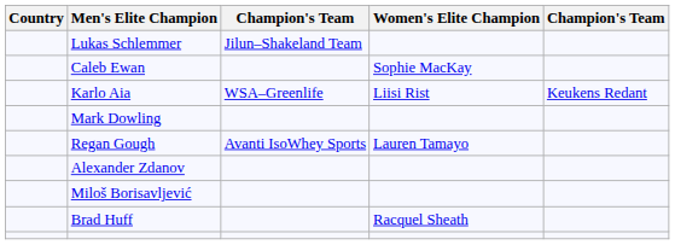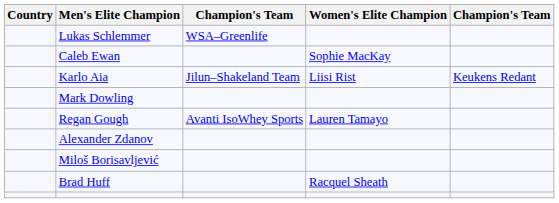Lukas Schlemmer | column 3: Jilun–Shakeland Team -> WSA–Greenlife
Karlo Aia | column 3: WSA–Greenlife -> Jilun–Shakeland Team
